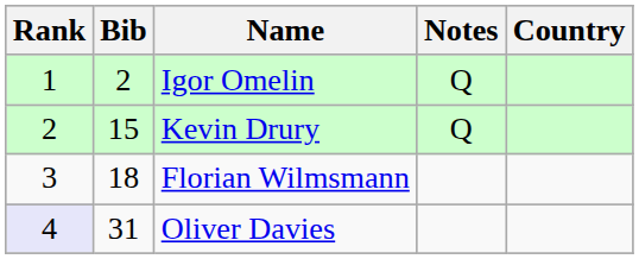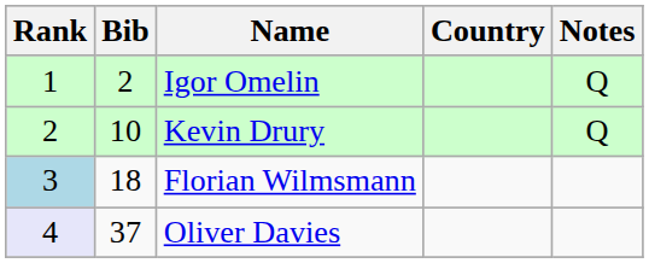columns swapped: Country <-> Notes
Kevin Drury | Bib: 15 -> 10
Florian Wilmsmann | Rank: no background -> lightblue background
Oliver Davies | Bib: 31 -> 37
